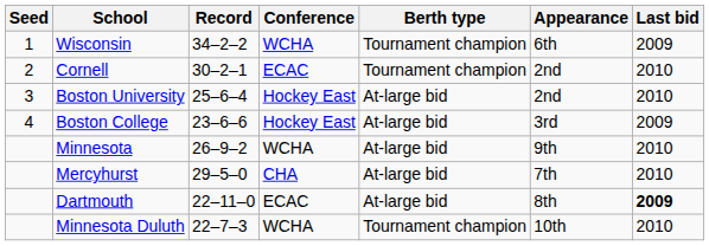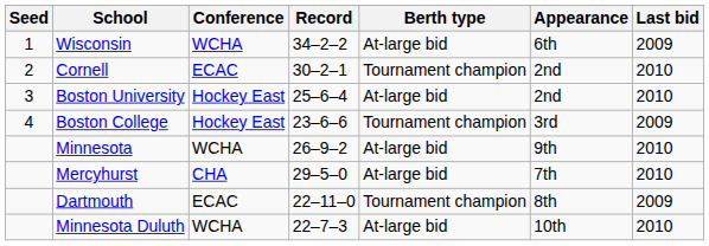columns swapped: Conference <-> Record
Wisconsin | Berth type: Tournament champion -> At-large bid
Boston College | Berth type: At-large bid -> Tournament champion
Dartmouth | Berth type: At-large bid -> Tournament champion
Dartmouth | Last bid: bold -> normal
Minnesota Duluth | Berth type: Tournament champion -> At-large bid
